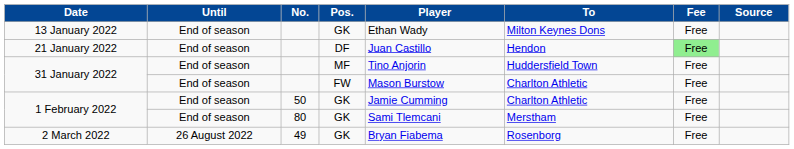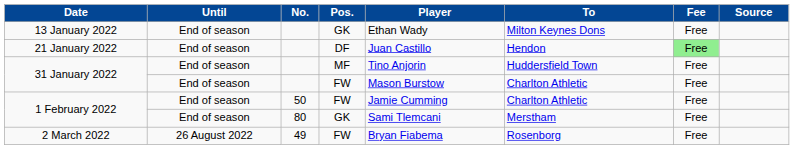1 February 2022 / 50 | Pos.: GK -> FW
2 March 2022 | Pos.: GK -> FW
